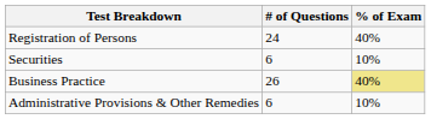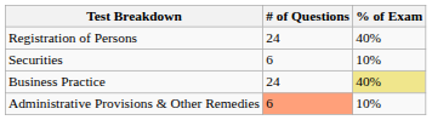Business Practice | # of Questions: 26 -> 24
Administrative Provisions & Other Remedies | # of Questions: no background -> lightsalmon background
